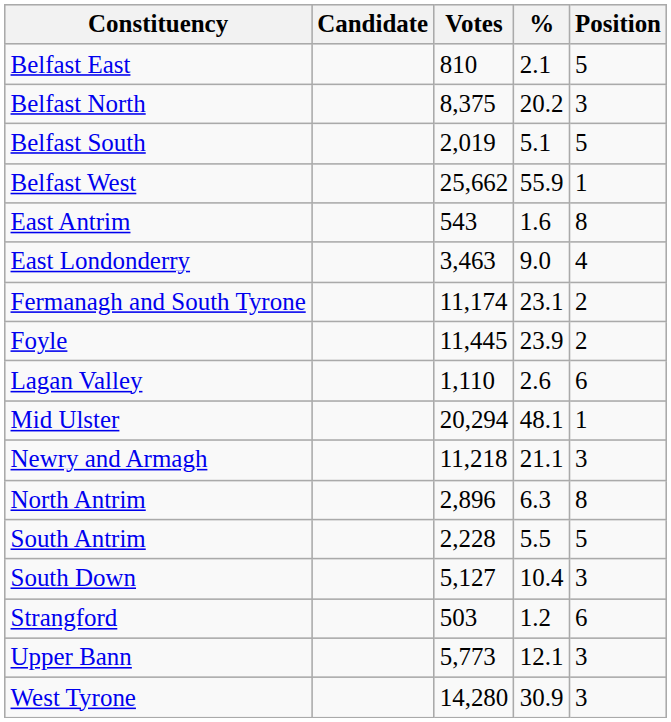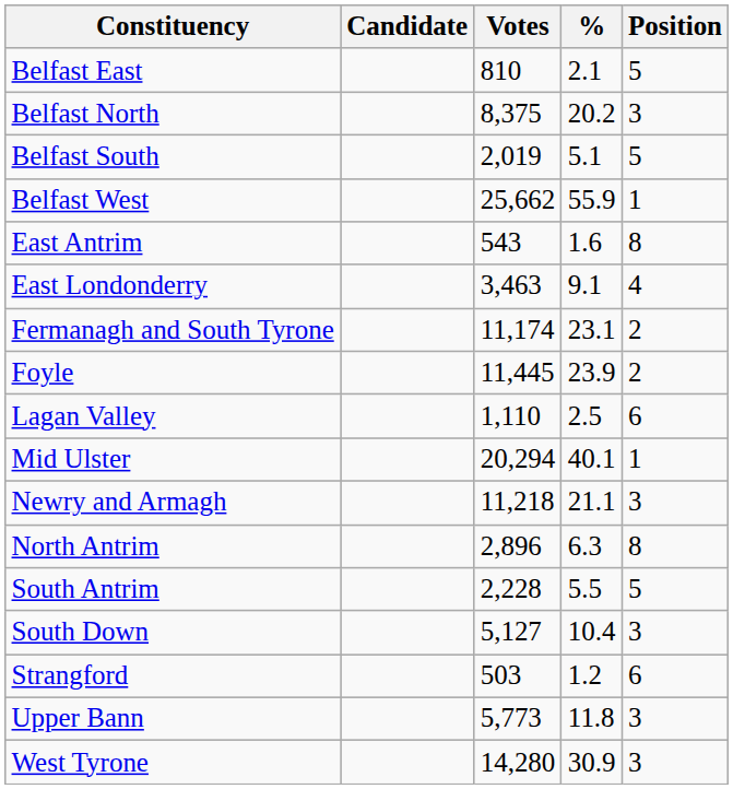East Londonderry | %: 9.0 -> 9.1
Lagan Valley | %: 2.6 -> 2.5
Mid Ulster | %: 48.1 -> 40.1
Upper Bann | %: 12.1 -> 11.8
